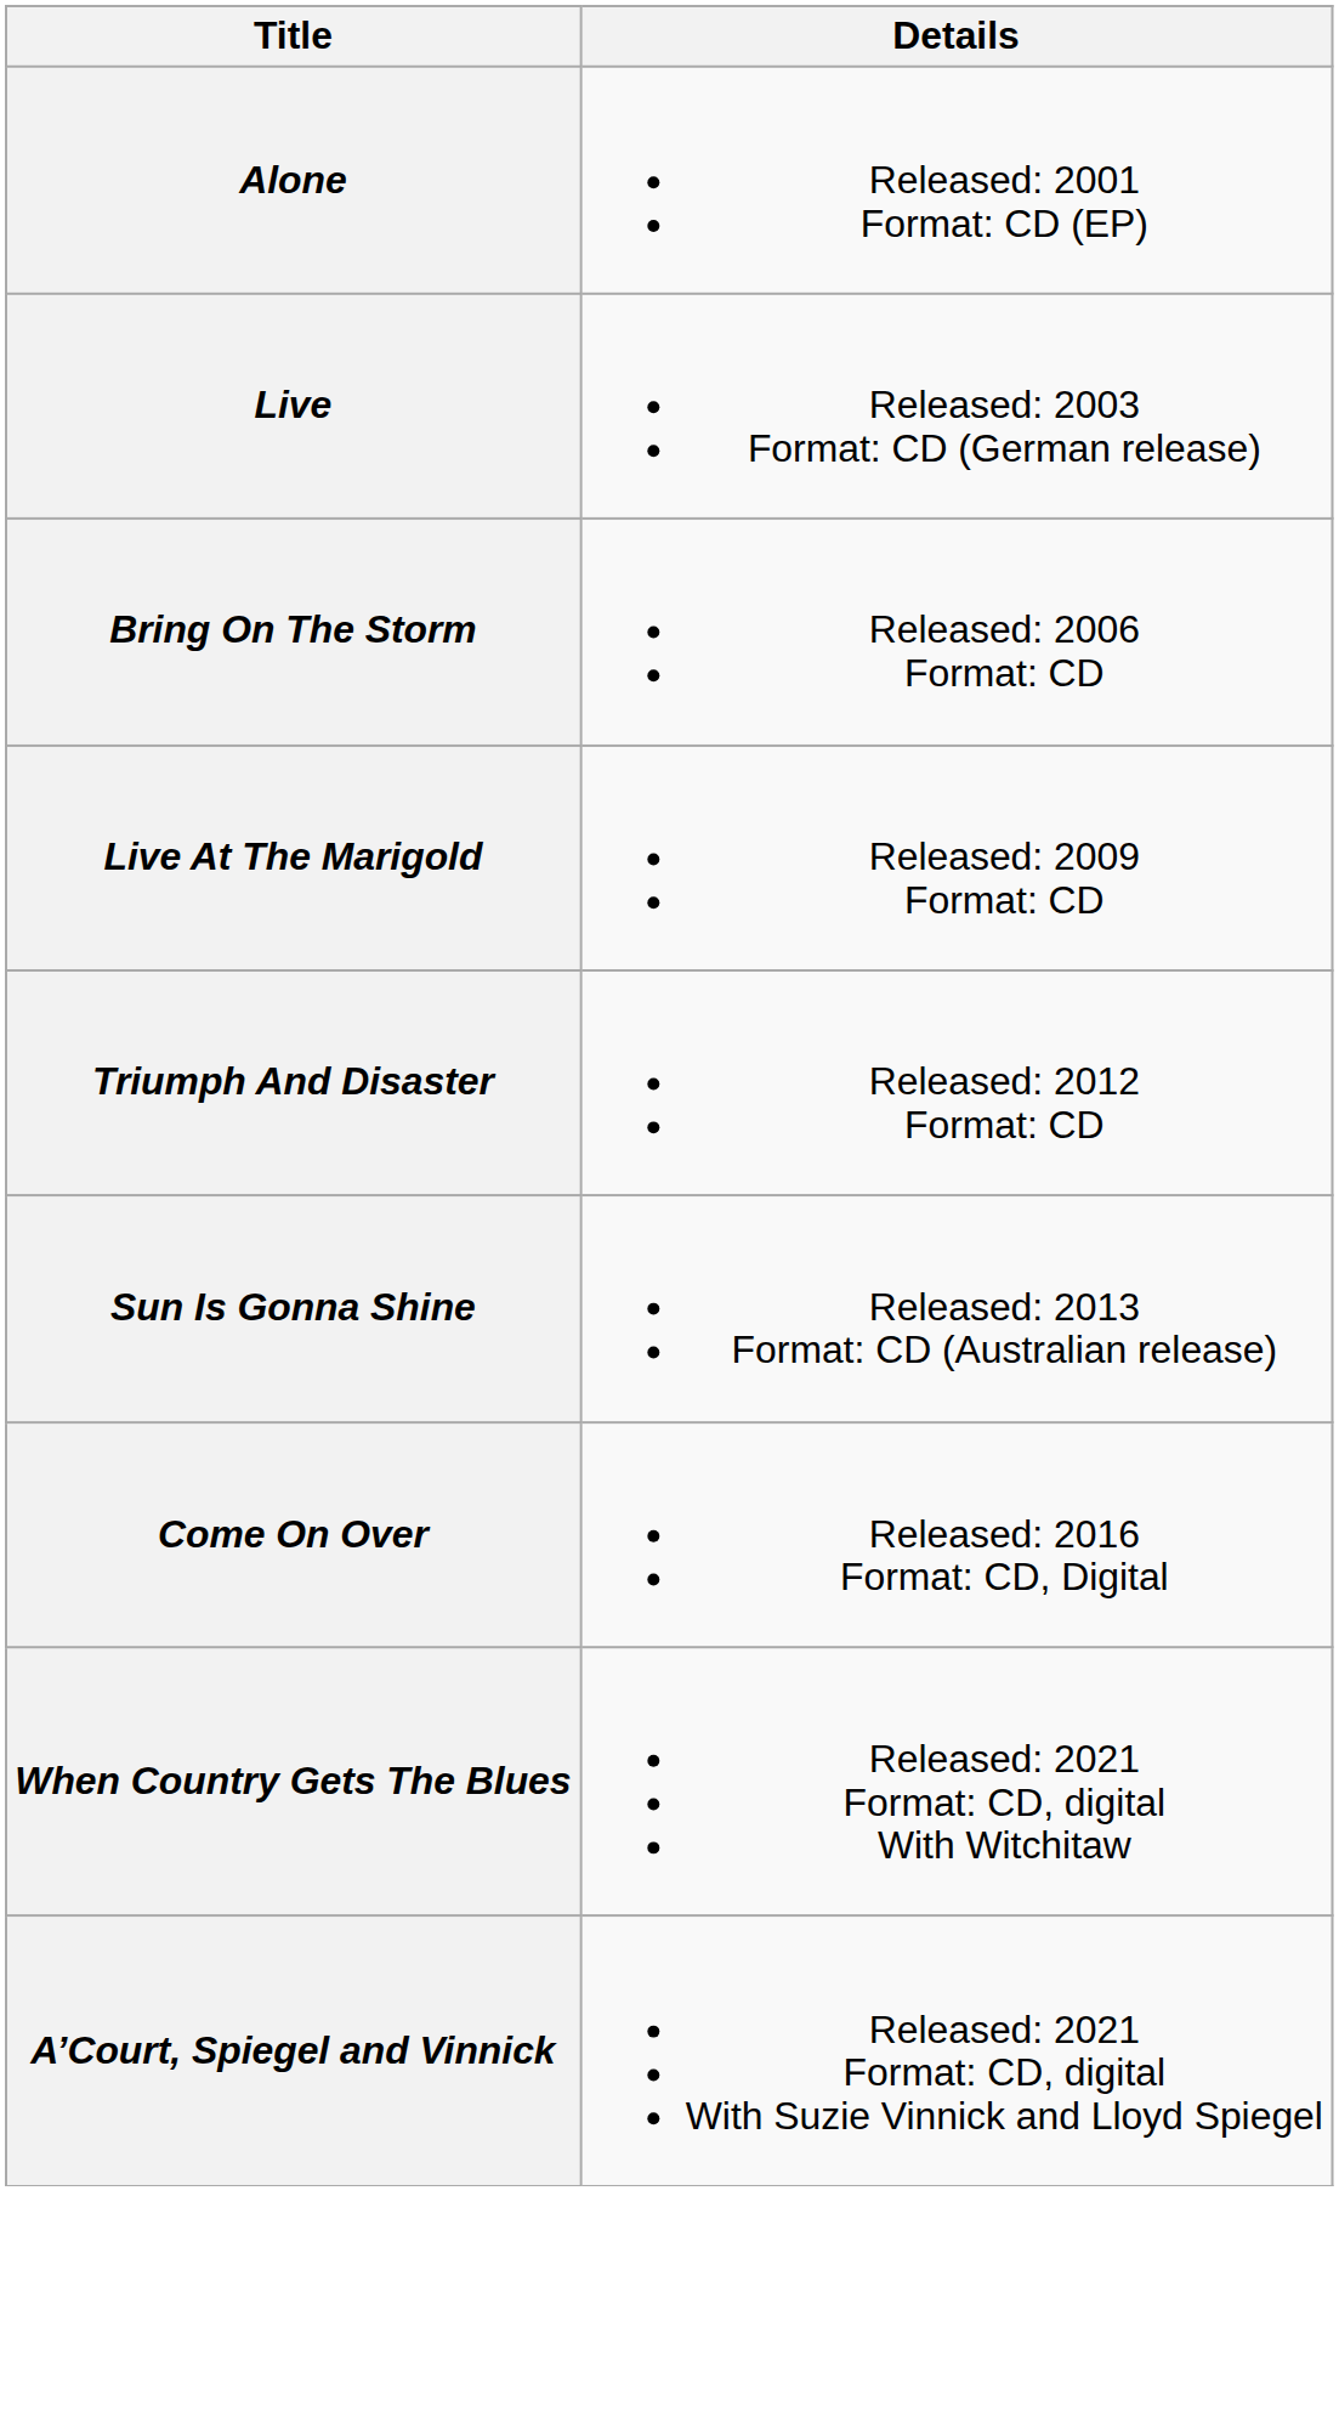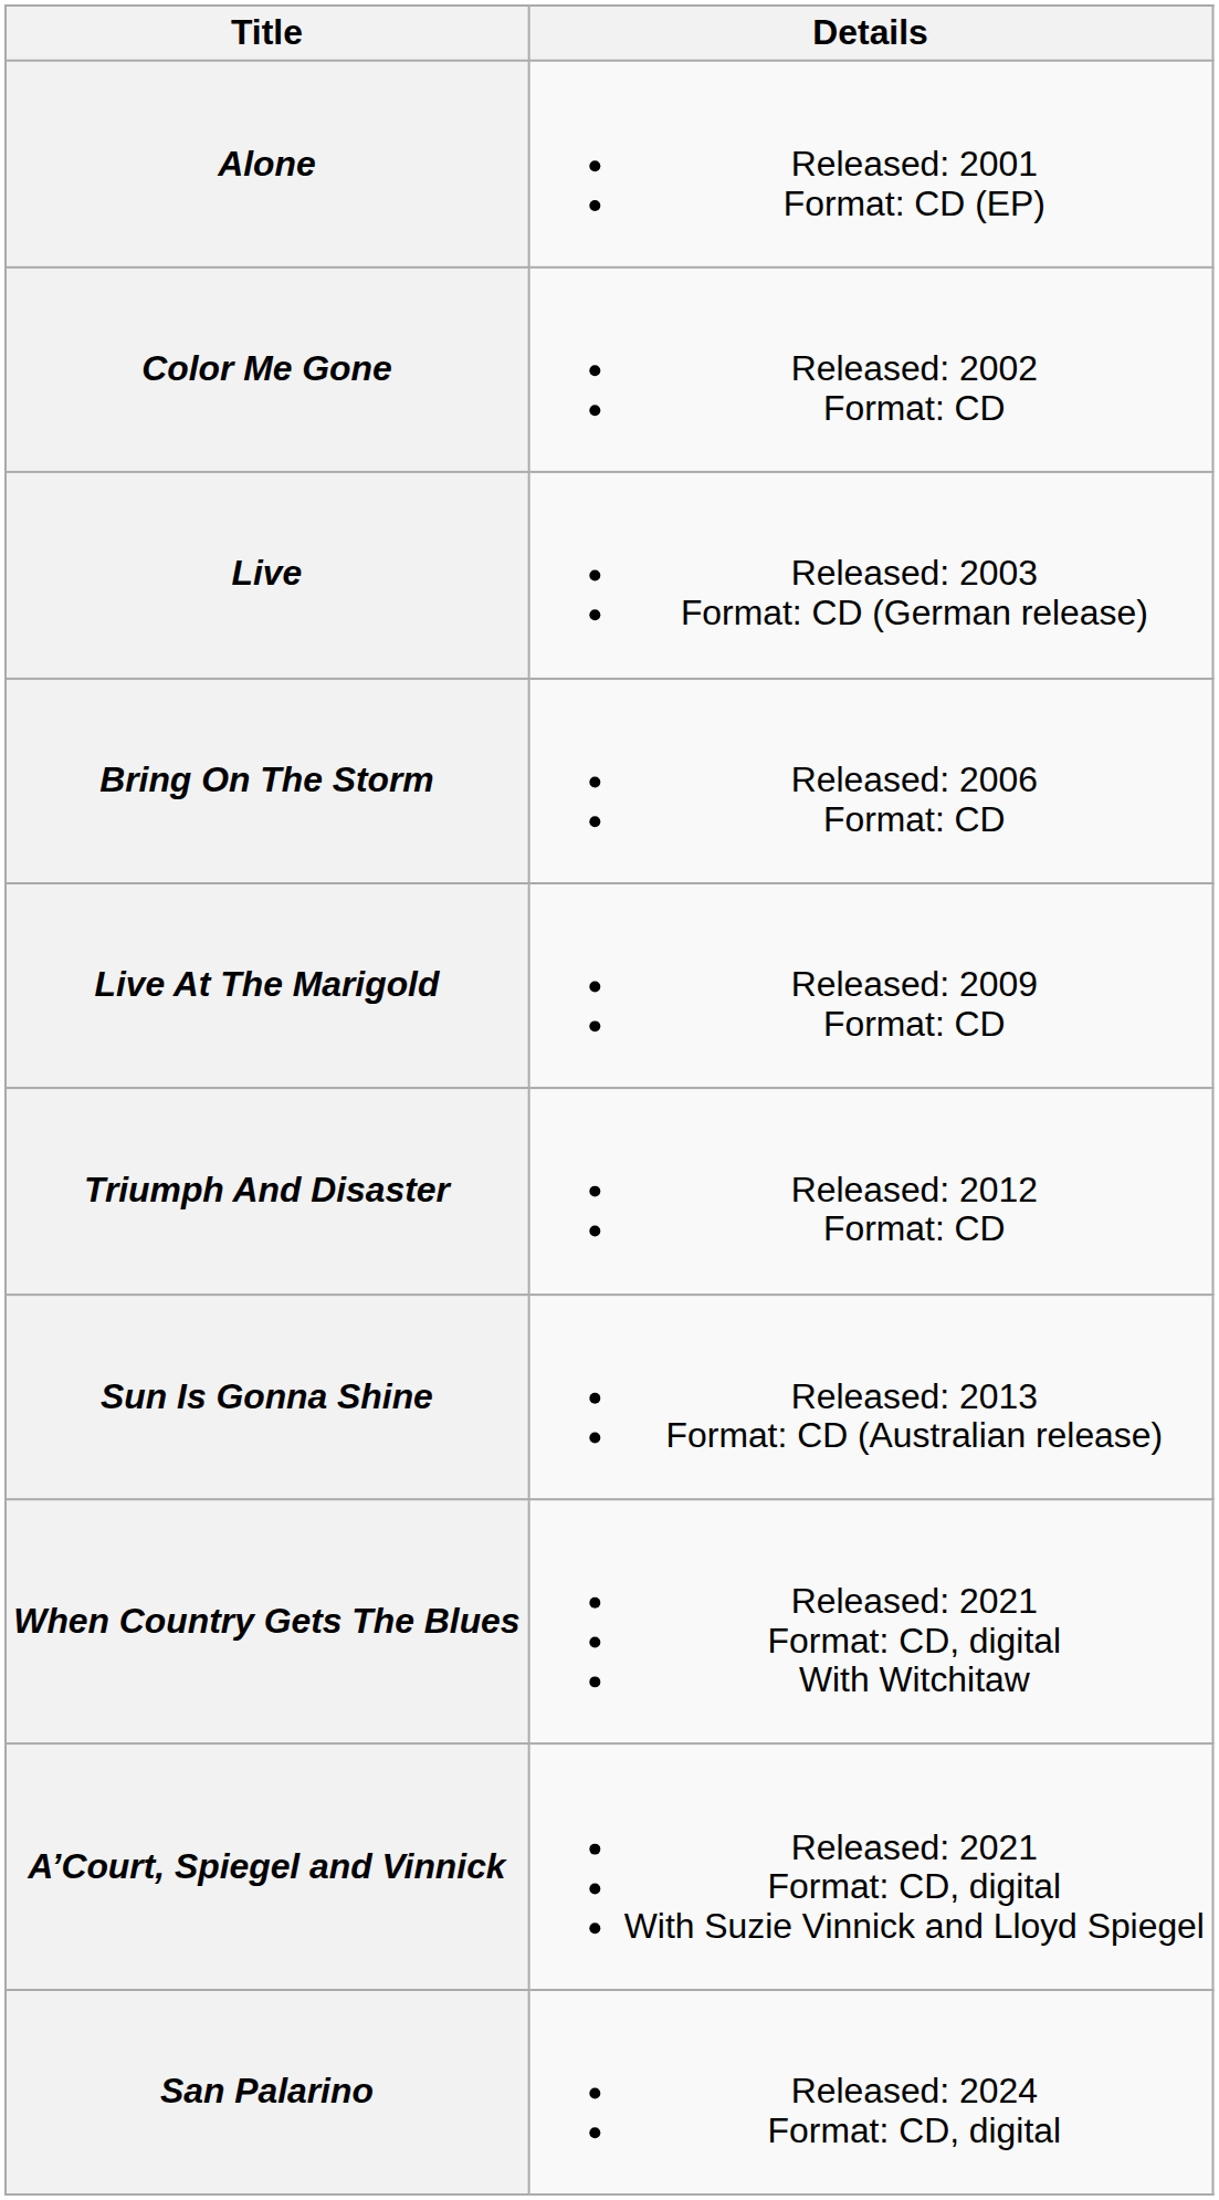+ row: Color Me Gone | Released: 2002 Format: CD
- row: Come On Over | Released: 2016 Format: CD, Digital
+ row: San Palarino | Released: 2024 Format: CD, digital
